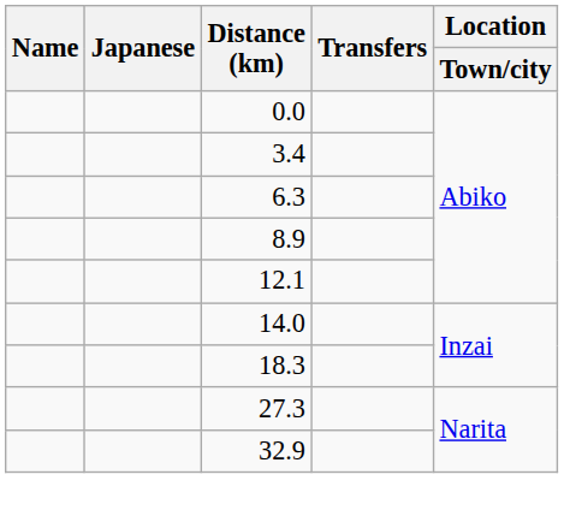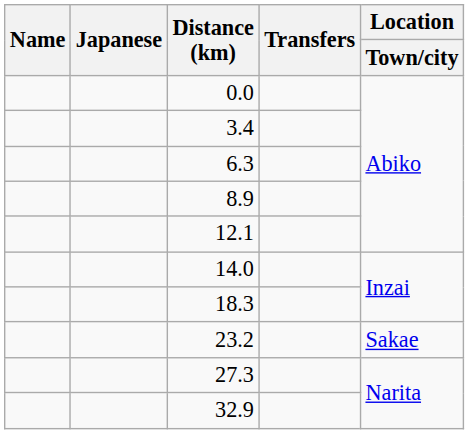+ row: 23.2 | Sakae
